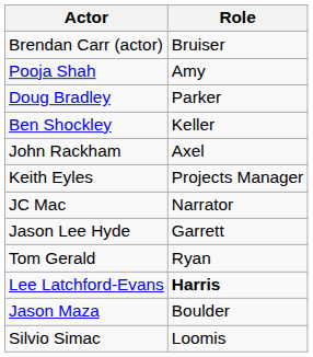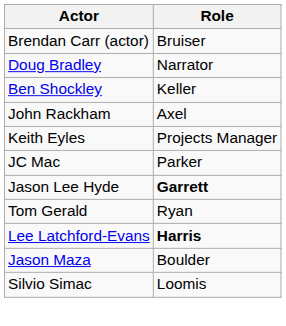- row: Pooja Shah | Amy
Doug Bradley | Role: Parker -> Narrator
JC Mac | Role: Narrator -> Parker
Jason Lee Hyde | Role: normal -> bold
